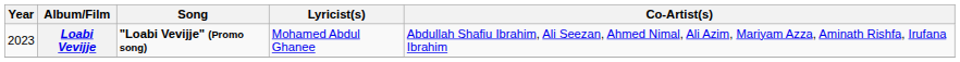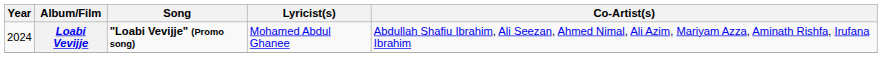Loabi Vevijje | Year: 2023 -> 2024
